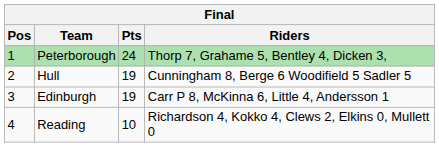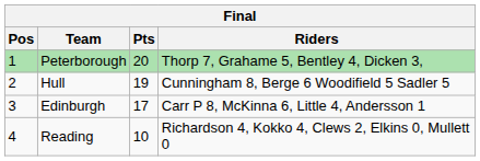Peterborough | Pts: 24 -> 20
Edinburgh | Pts: 19 -> 17
